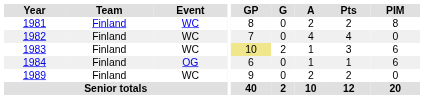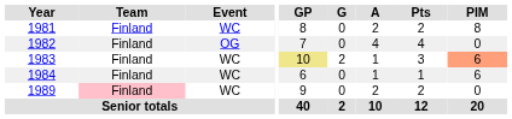1982 | Event: WC -> OG
1983 | PIM: no background -> lightsalmon background
1984 | Event: OG -> WC
1989 | Team: no background -> pink background
